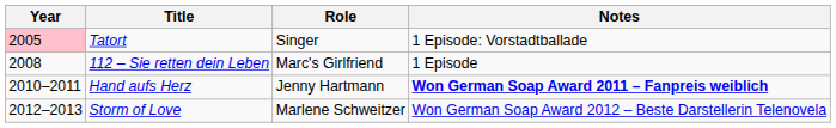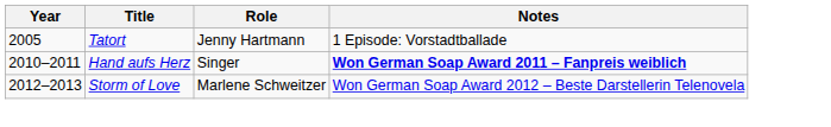Tatort | Year: pink background -> no background
Tatort | Role: Singer -> Jenny Hartmann
- row: 2008 | 112 – Sie retten dein Leben | Marc's Girlfriend | 1 Episode
Hand aufs Herz | Role: Jenny Hartmann -> Singer
